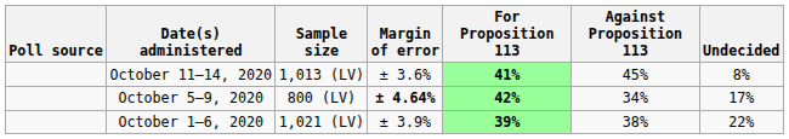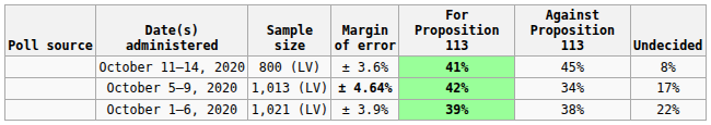October 11–14, 2020 | Sample size: 1,013 (LV) -> 800 (LV)
October 5–9, 2020 | Sample size: 800 (LV) -> 1,013 (LV)
